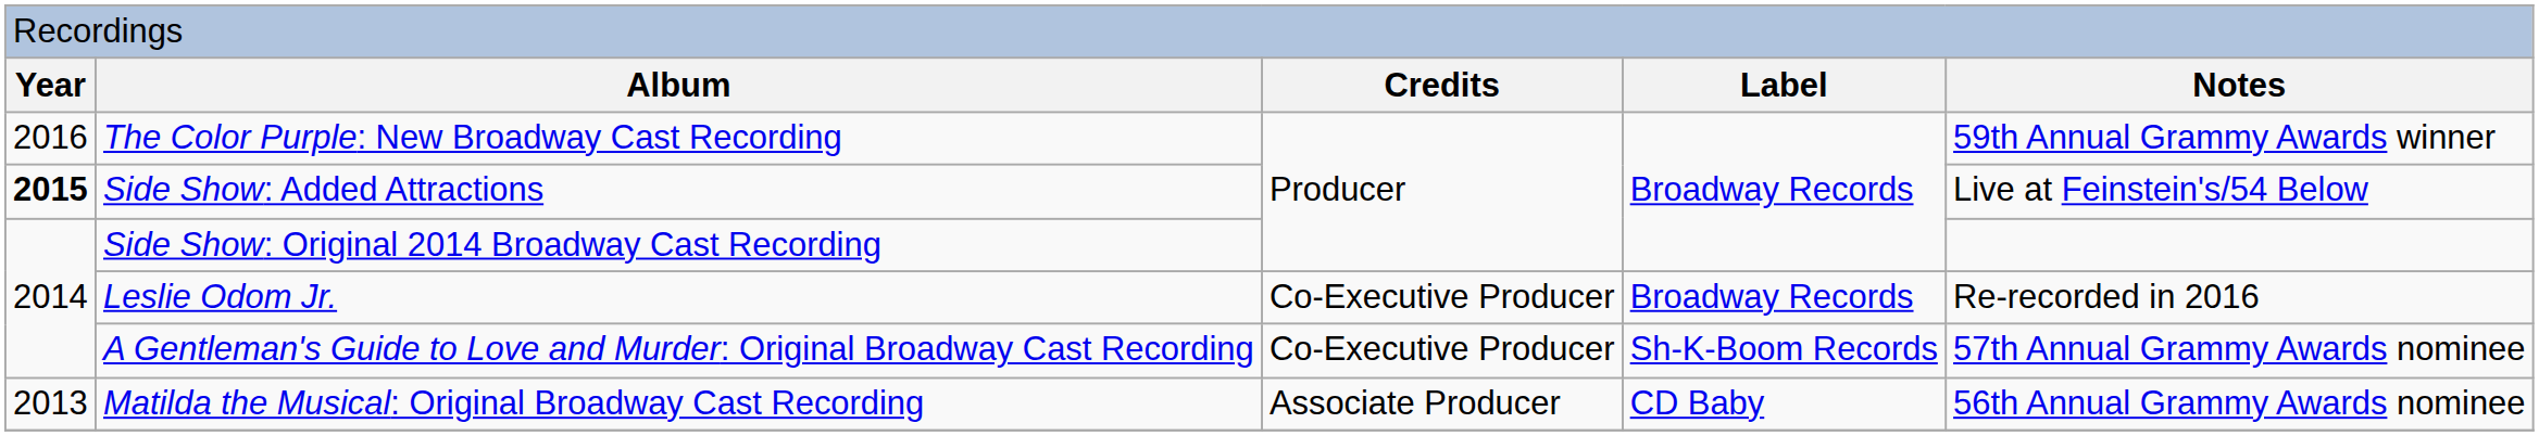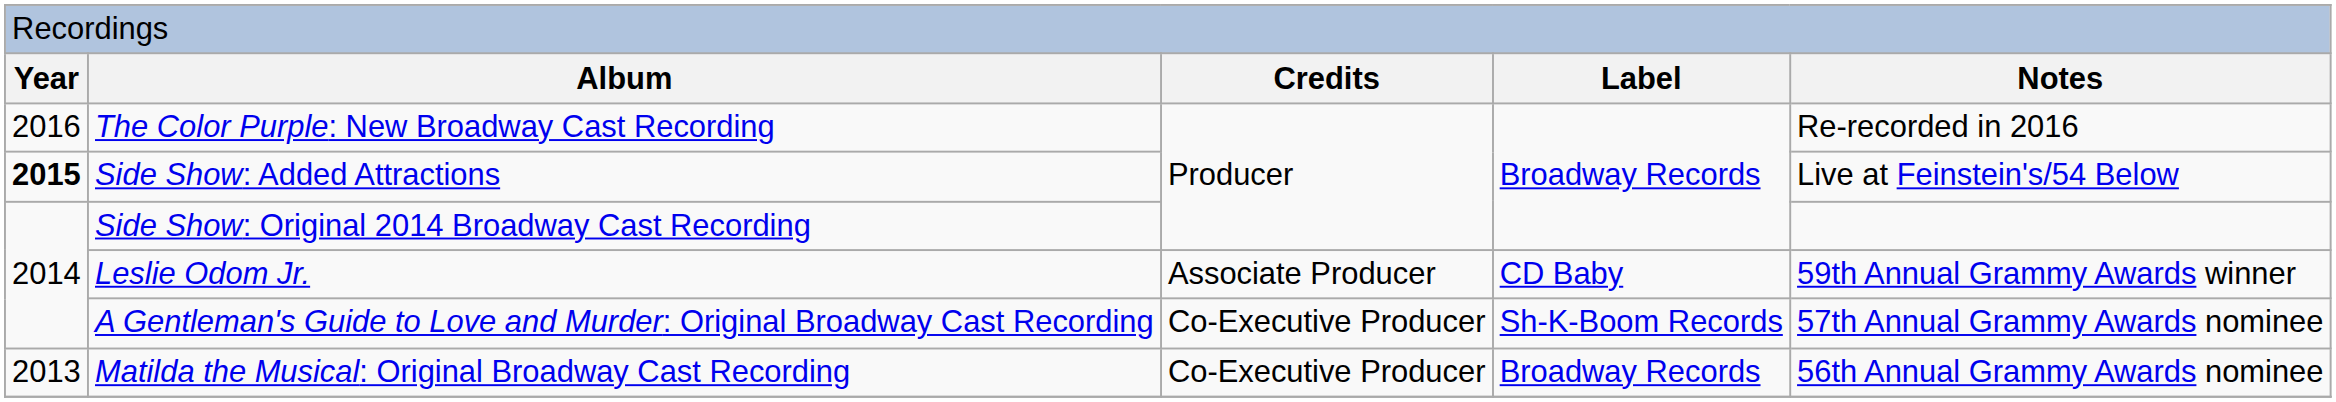The Color Purple: New Broadway Cast Recording | column 5: 59th Annual Grammy Awards winner -> Re-recorded in 2016
Leslie Odom Jr. | column 3: Co-Executive Producer -> Associate Producer
Leslie Odom Jr. | column 4: Broadway Records -> CD Baby
Leslie Odom Jr. | column 5: Re-recorded in 2016 -> 59th Annual Grammy Awards winner
Matilda the Musical: Original Broadway Cast Recording | column 3: Associate Producer -> Co-Executive Producer
Matilda the Musical: Original Broadway Cast Recording | column 4: CD Baby -> Broadway Records
